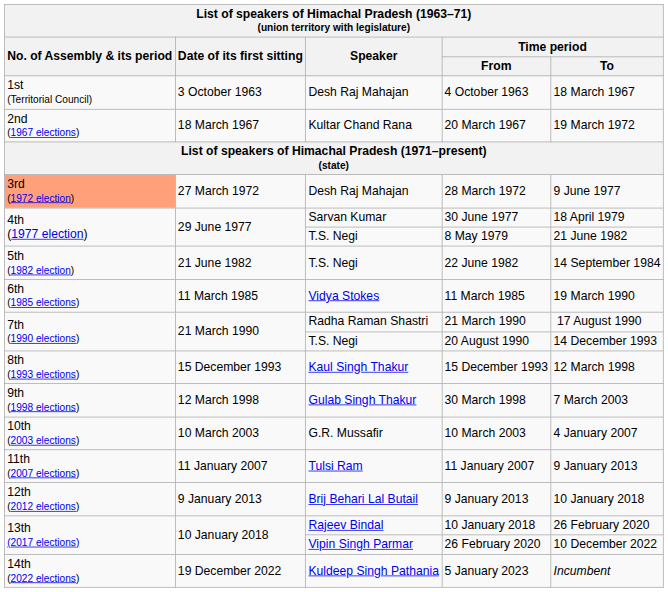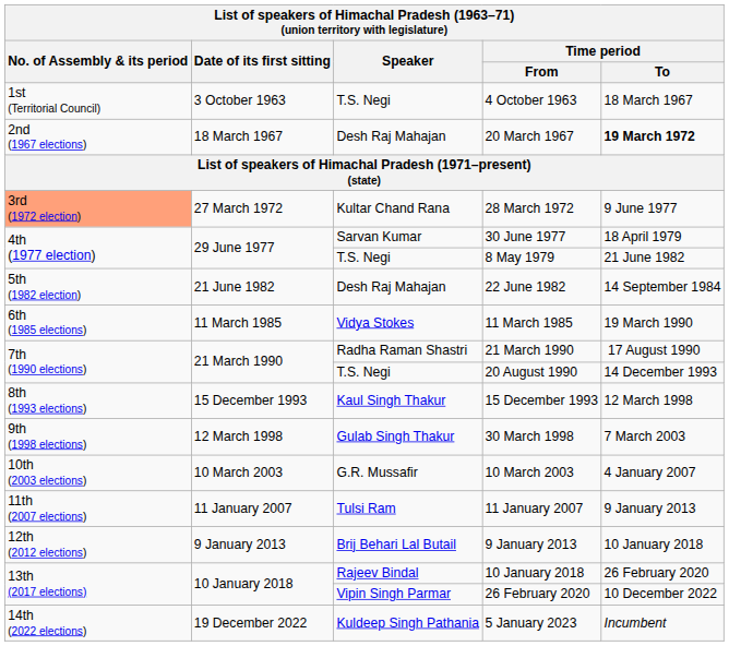4 October 1963 | Speaker: Desh Raj Mahajan -> T.S. Negi
20 March 1967 | Speaker: Kultar Chand Rana -> Desh Raj Mahajan
20 March 1967 | Time period / To: normal -> bold
28 March 1972 | Speaker: Desh Raj Mahajan -> Kultar Chand Rana
22 June 1982 | Speaker: T.S. Negi -> Desh Raj Mahajan
